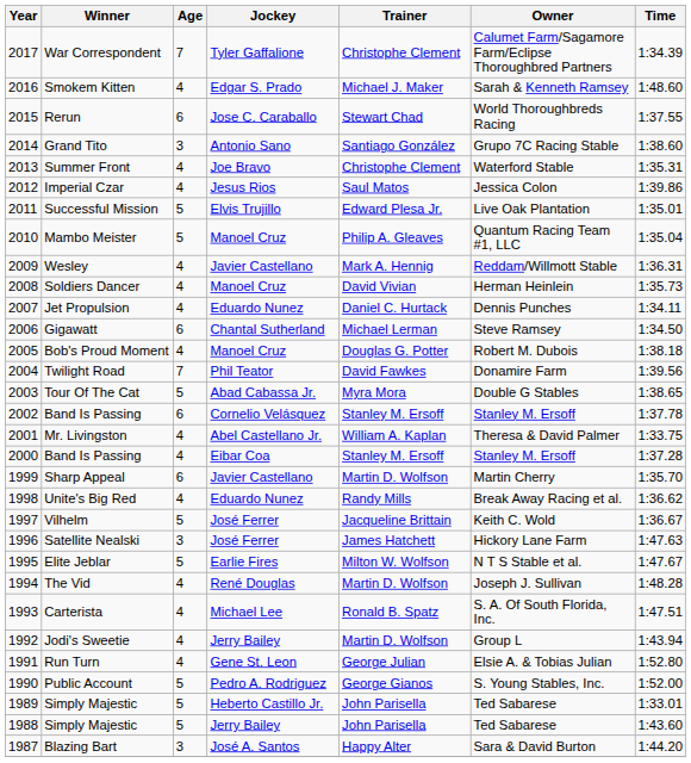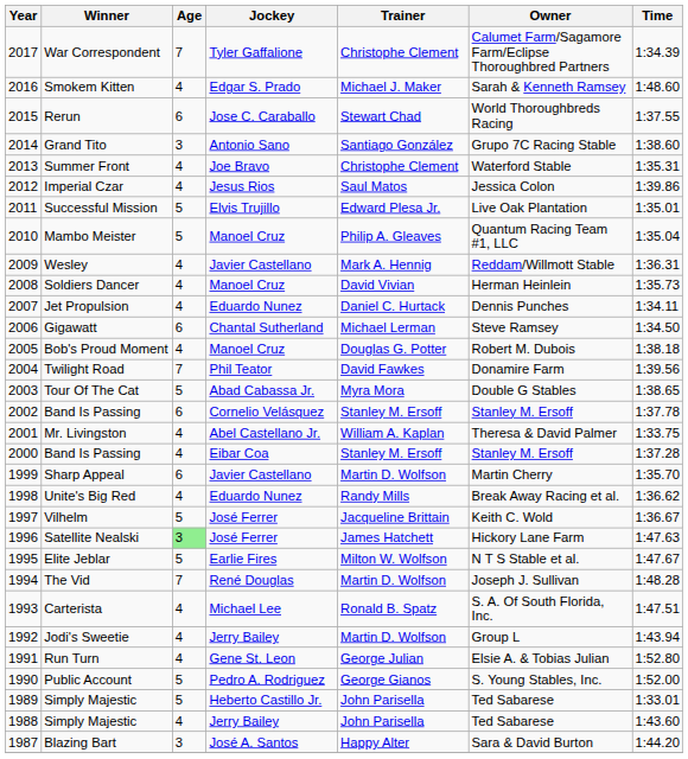Satellite Nealski | Age: no background -> lightgreen background
The Vid | Age: 4 -> 7
1988 / Simply Majestic | Age: 5 -> 4
